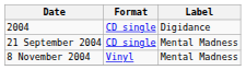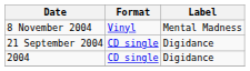rows swapped: 2004 <-> 8 November 2004
21 September 2004 | Label: Mental Madness -> Digidance
